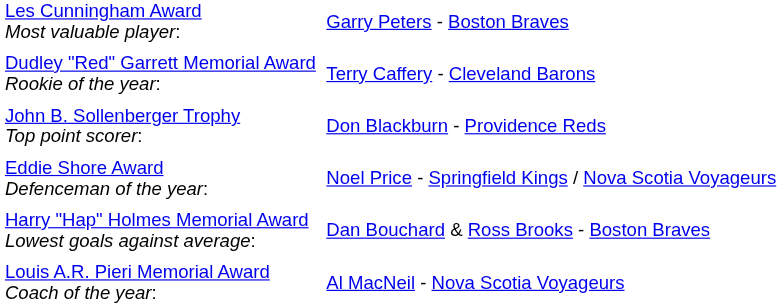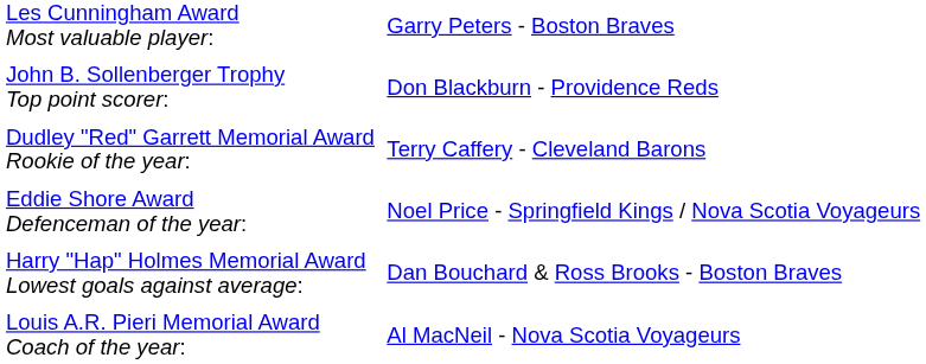rows swapped: John B. Sollenberger Trophy Top point scorer: <-> Dudley "Red" Garrett Memorial Award Rookie of the year:
